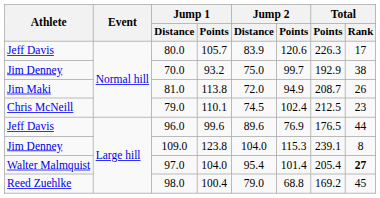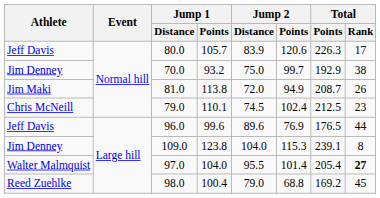97.0 | Jump 2 / Distance: 95.4 -> 95.5
